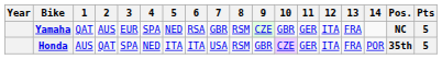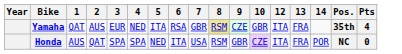- column: 11 | GER | GER
Yamaha | 4: SPA -> NED
Yamaha | 5: NED -> ITA
Yamaha | 8: no background -> khaki background
Yamaha | Pos.: NC -> 35th
Yamaha | Pts: 5 -> 4
Honda | 4: NED -> SPA
Honda | 5: ITA -> NED
Honda | Pos.: 35th -> NC
Honda | Pts: 5 -> 0
